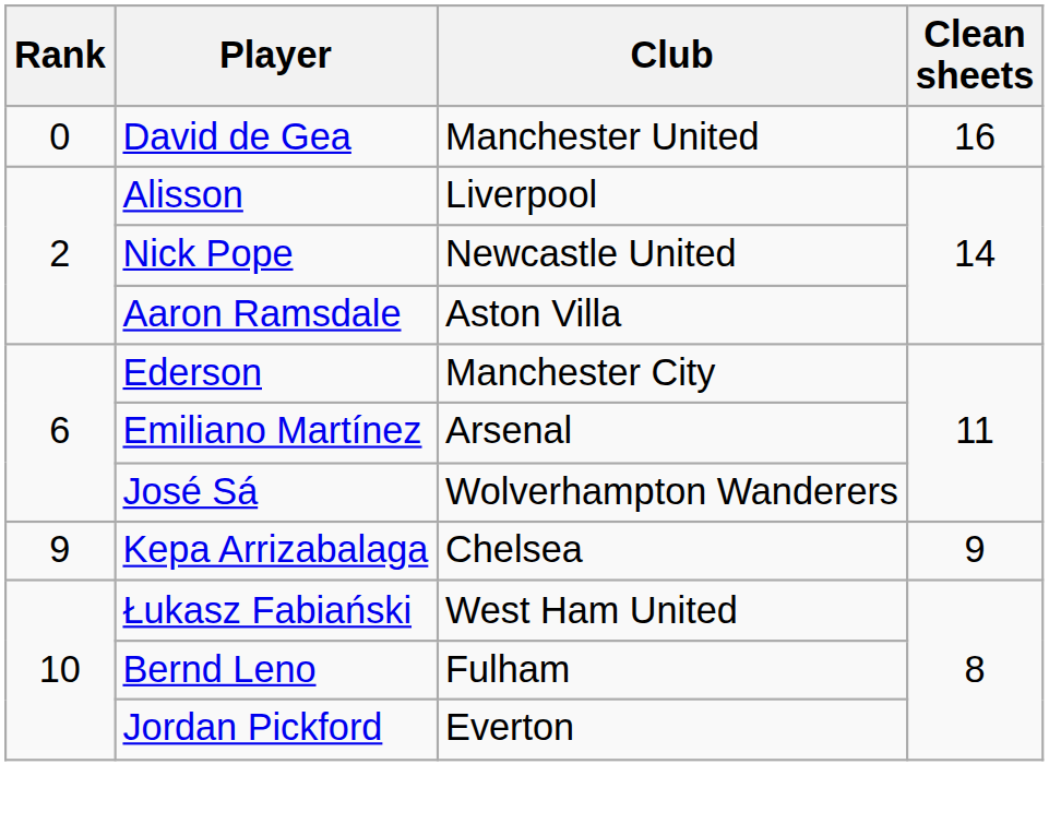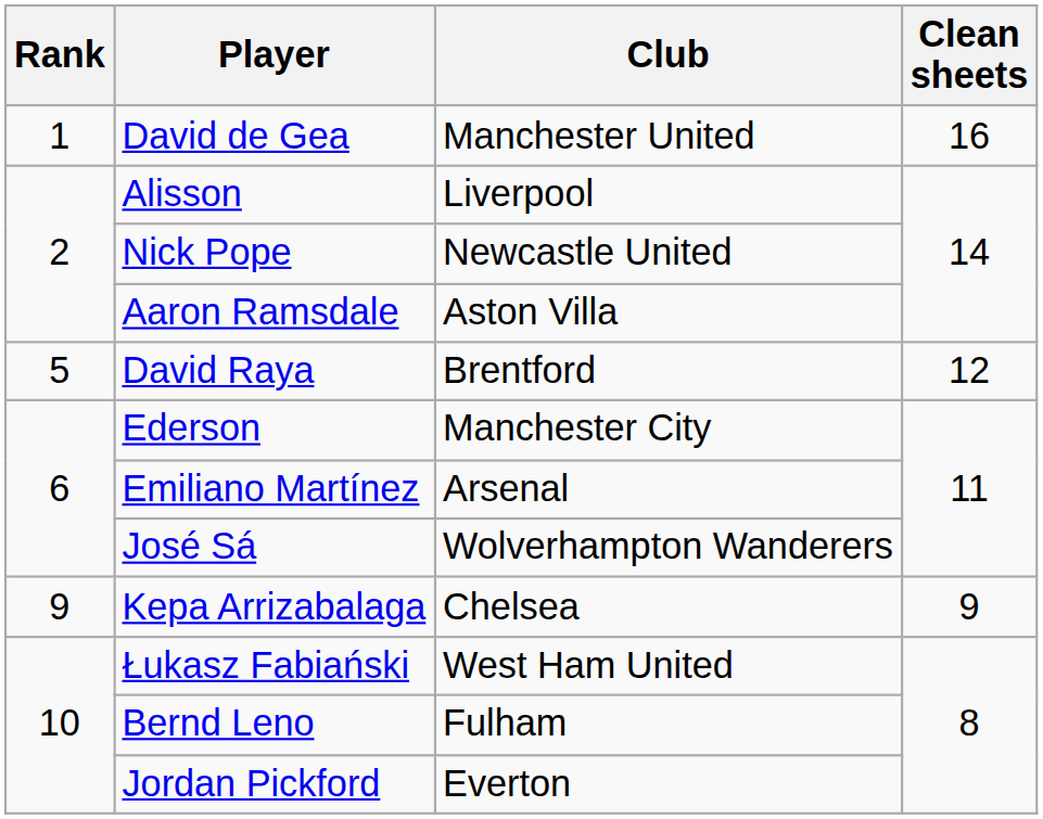David de Gea | Rank: 0 -> 1
+ row: 5 | David Raya | Brentford | 12
